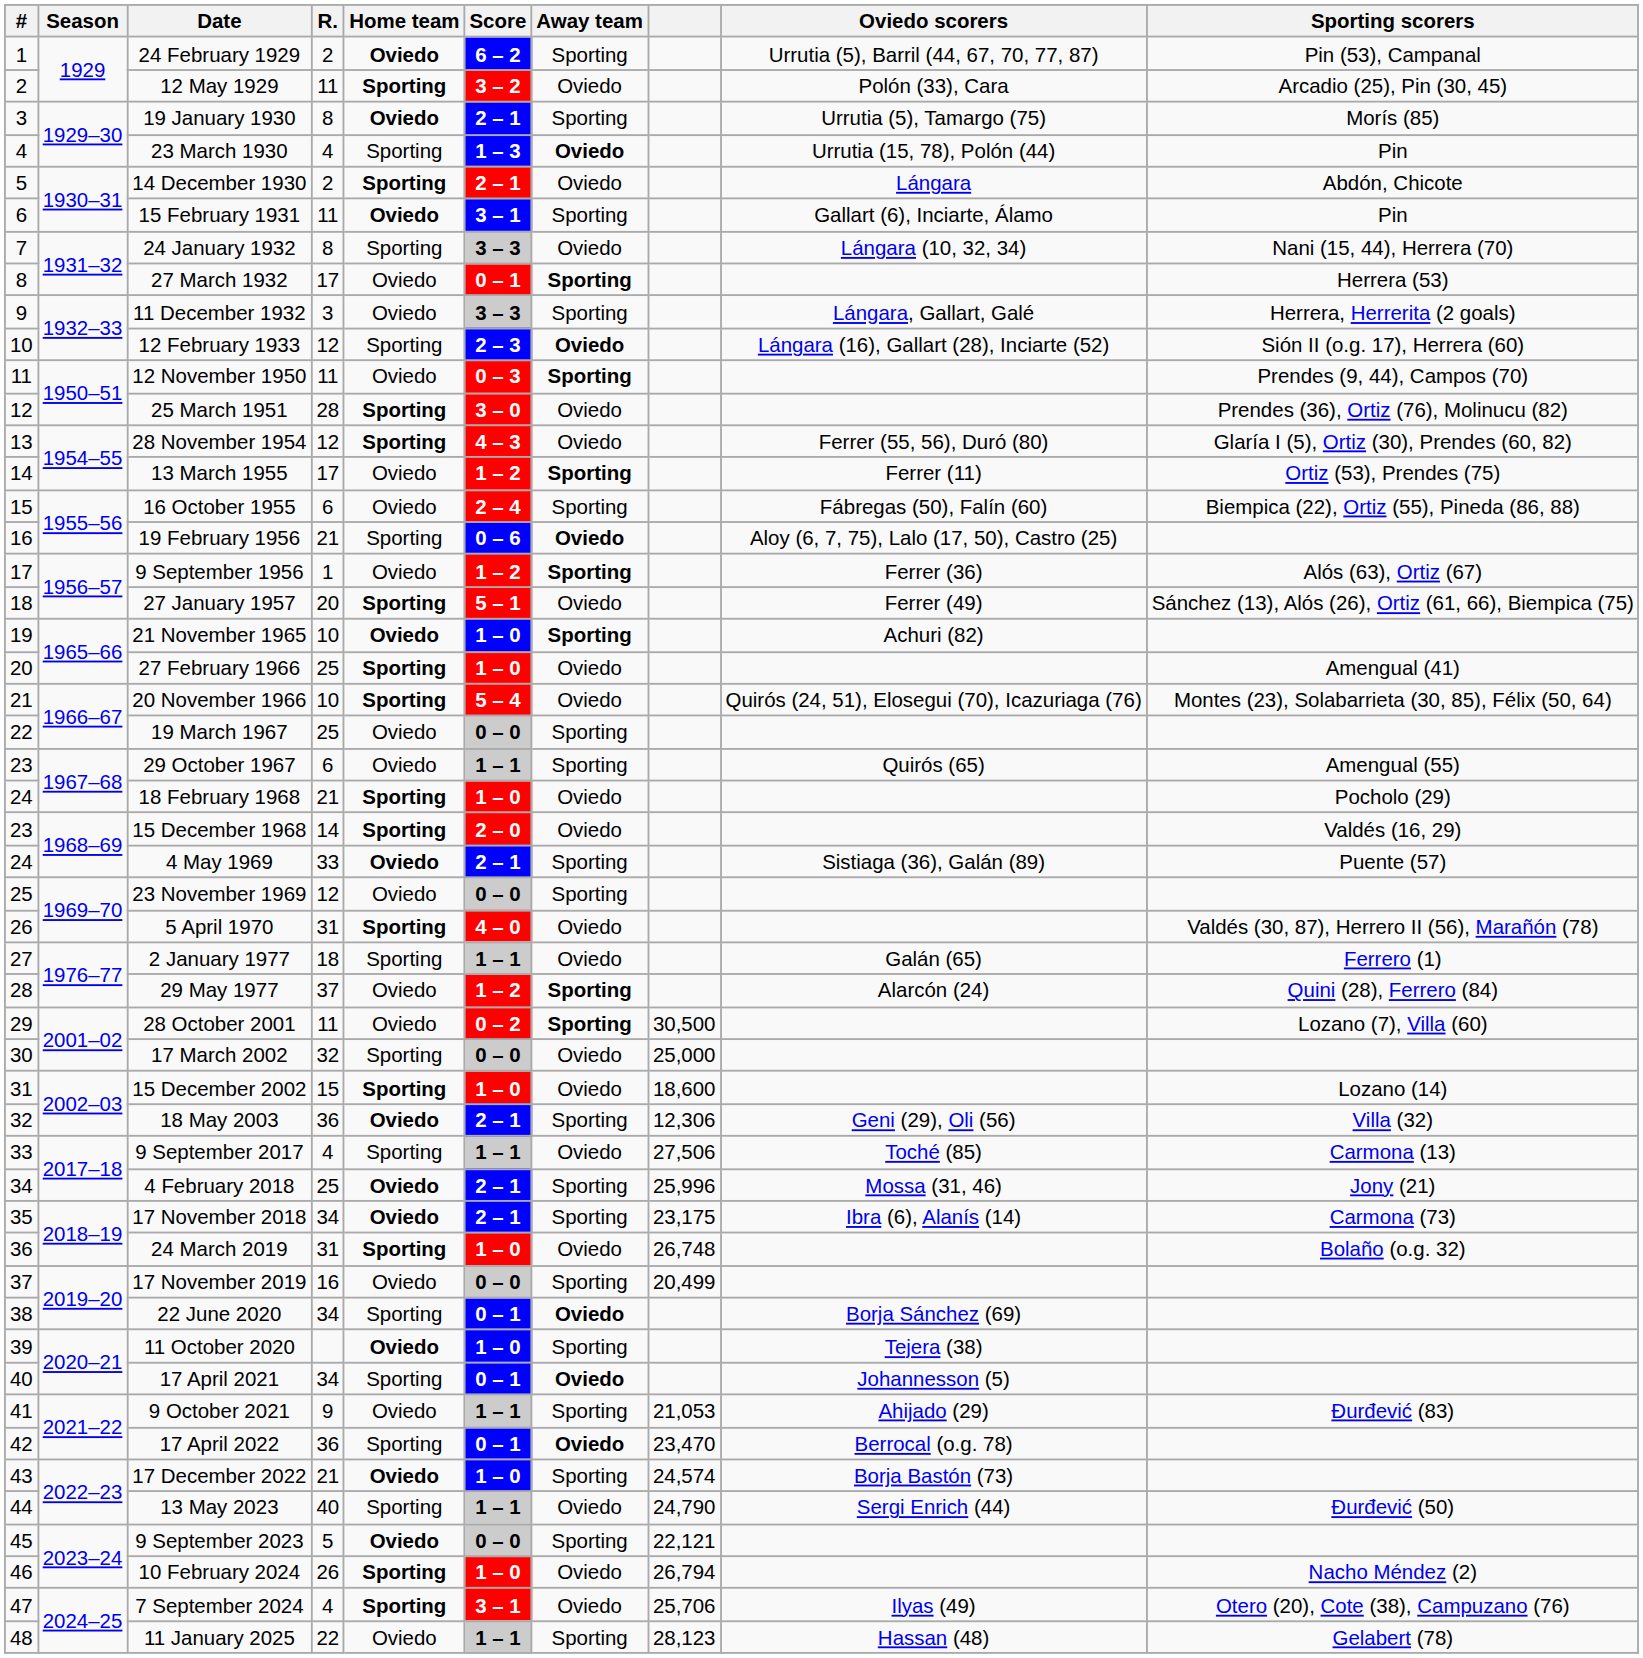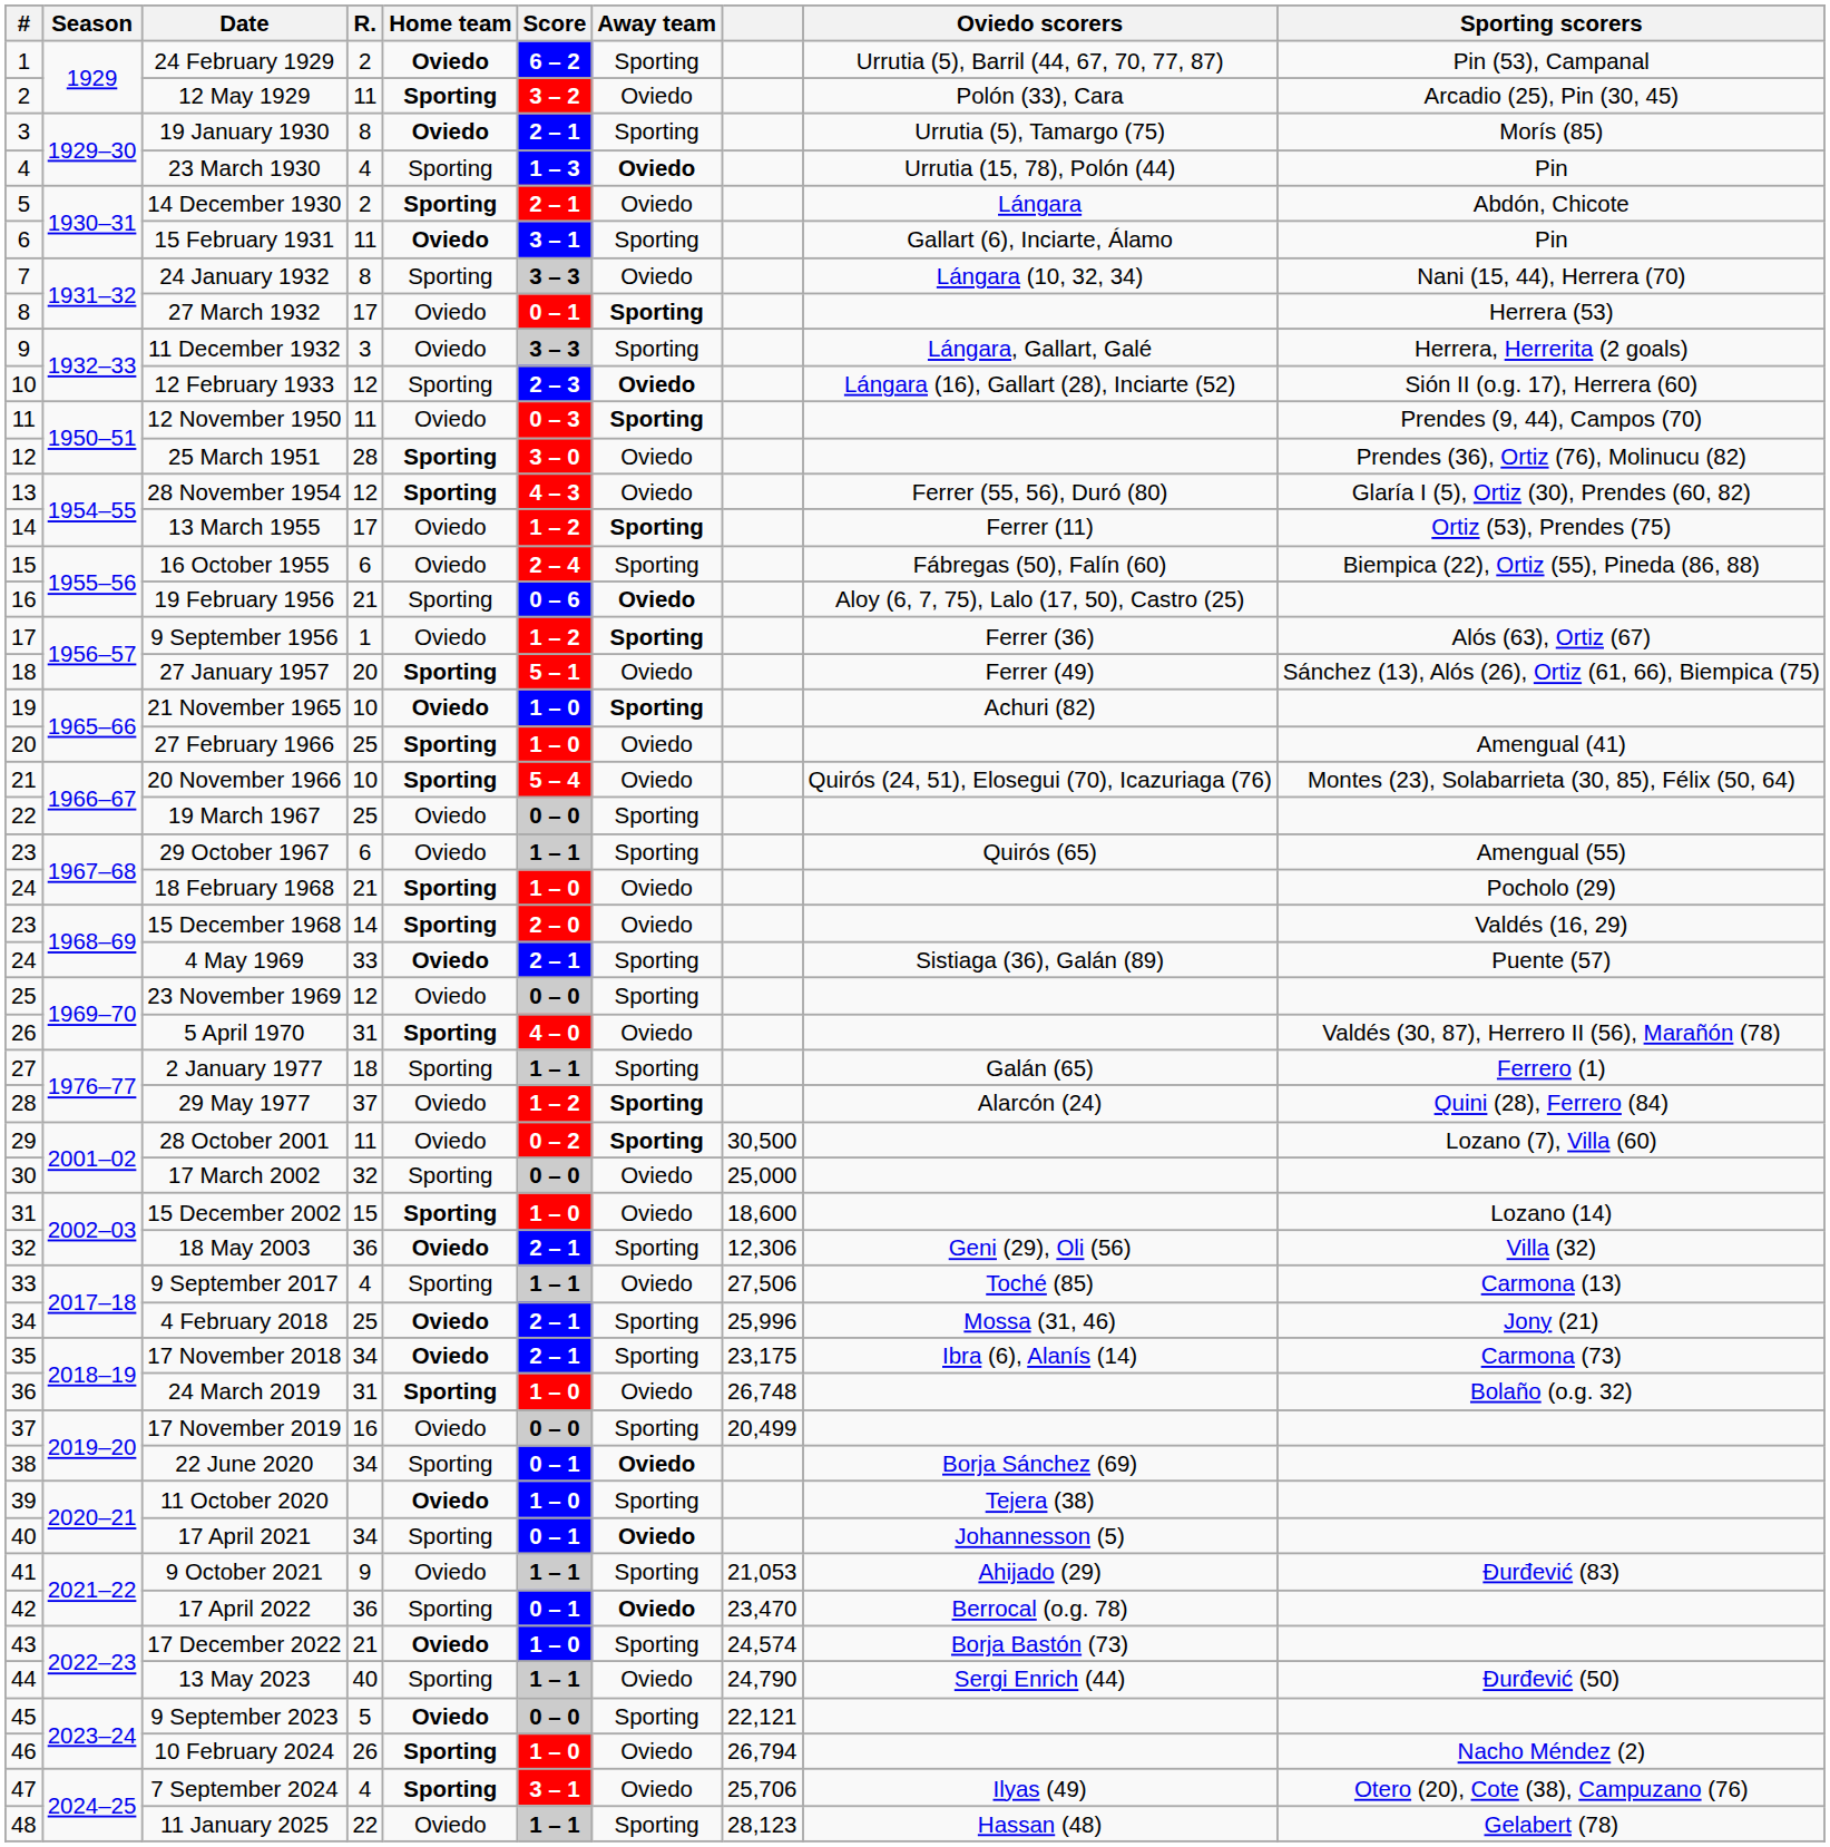2 January 1977 | Away team: Oviedo -> Sporting
